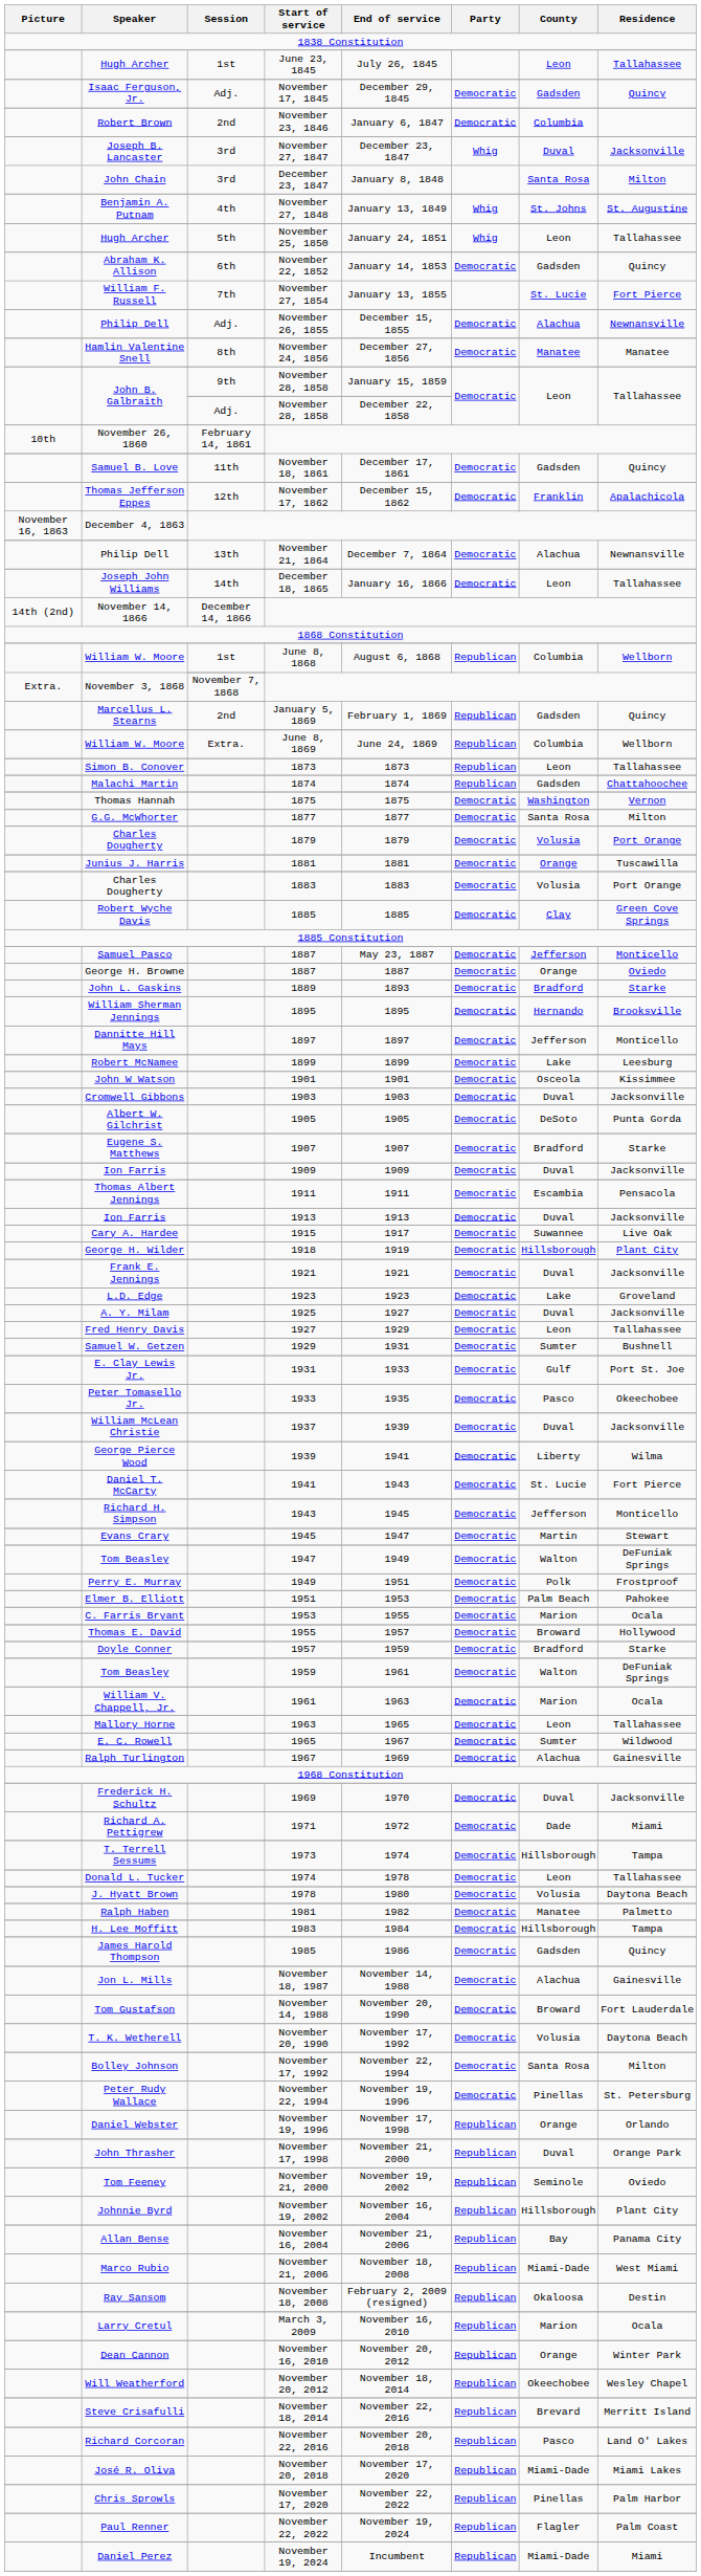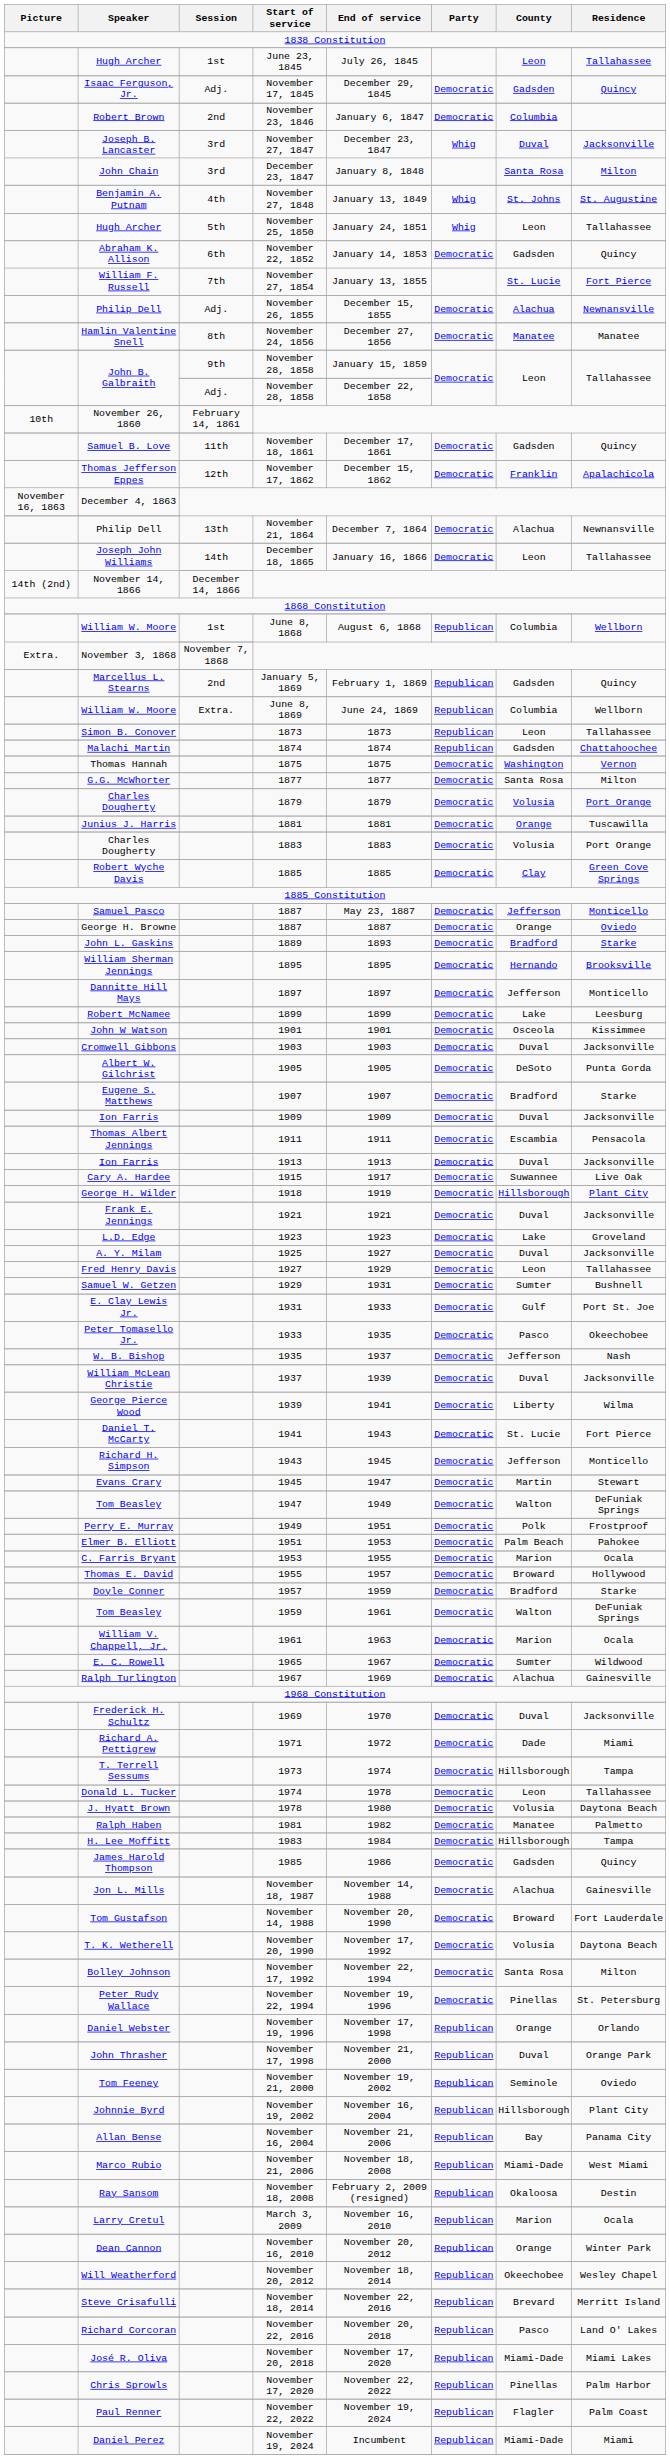+ row: W. B. Bishop | 1935 | 1937 | Democratic | Jefferson | Nash
- row: Mallory Horne | 1963 | 1965 | Democratic | Leon | Tallahassee
